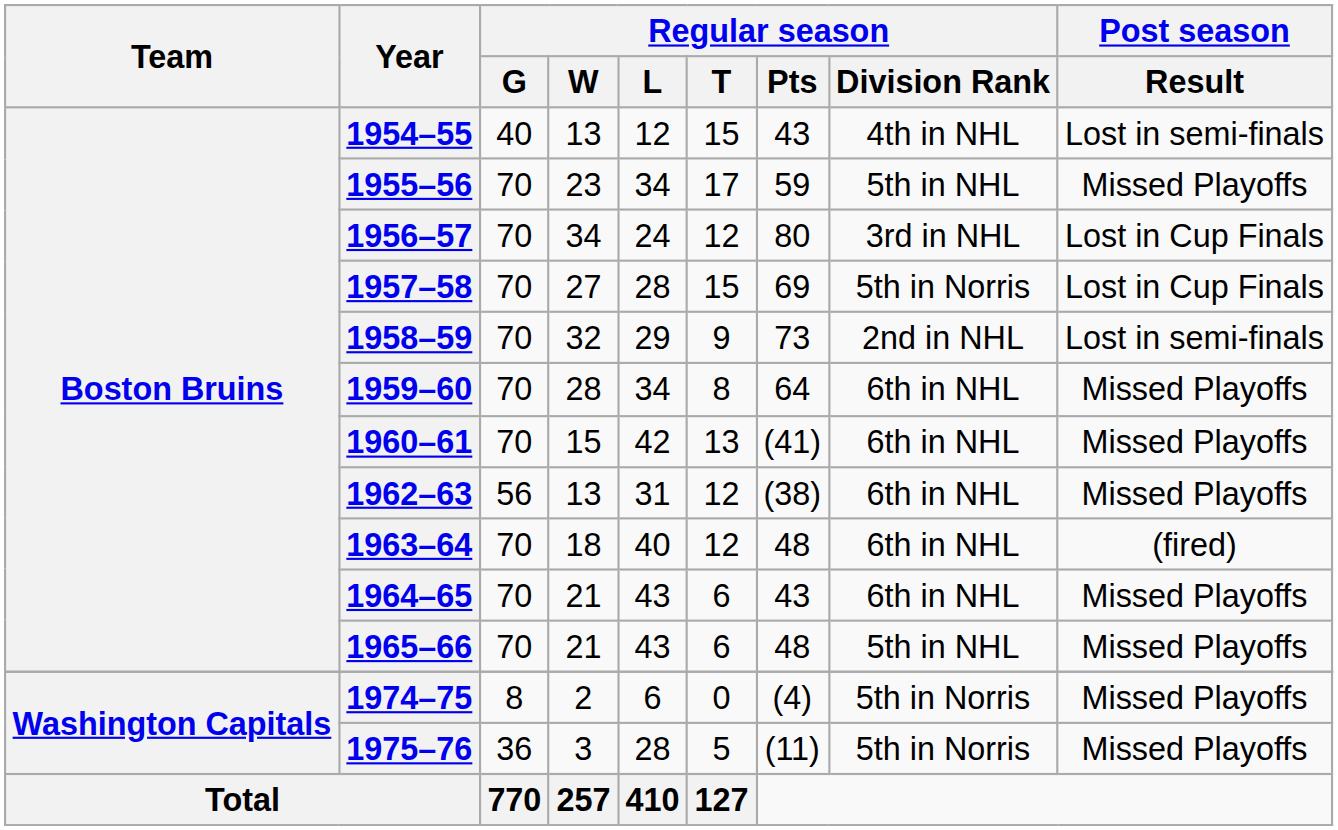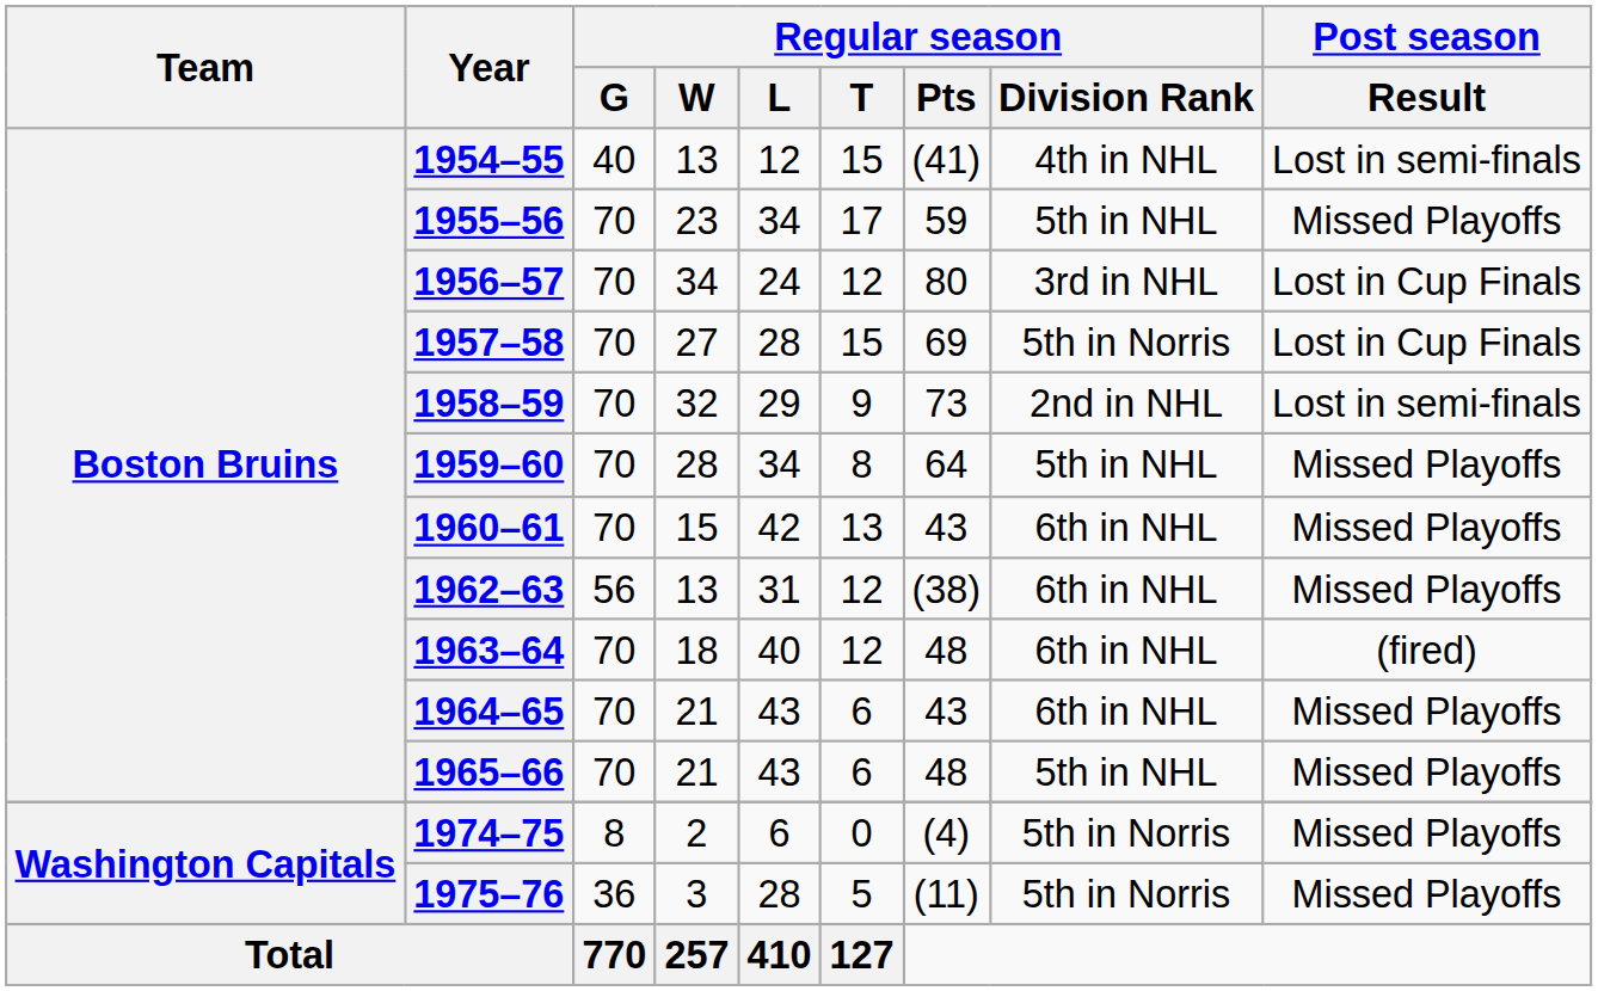1954–55 | Regular season / Pts: 43 -> (41)
1959–60 | Regular season / Division Rank: 6th in NHL -> 5th in NHL
1960–61 | Regular season / Pts: (41) -> 43
